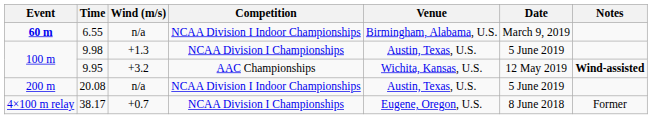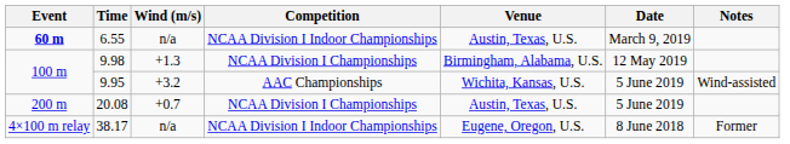6.55 | Venue: Birmingham, Alabama, U.S. -> Austin, Texas, U.S.
9.98 | Venue: Austin, Texas, U.S. -> Birmingham, Alabama, U.S.
9.98 | Date: 5 June 2019 -> 12 May 2019
9.95 | Date: 12 May 2019 -> 5 June 2019
9.95 | Notes: bold -> normal
20.08 | Wind (m/s): n/a -> +0.7
20.08 | Competition: NCAA Division I Indoor Championships -> NCAA Division I Championships
38.17 | Wind (m/s): +0.7 -> n/a
38.17 | Competition: NCAA Division I Championships -> NCAA Division I Indoor Championships
